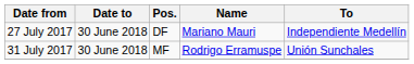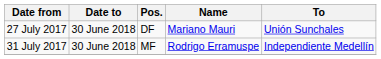27 July 2017 | To: Independiente Medellín -> Unión Sunchales
31 July 2017 | To: Unión Sunchales -> Independiente Medellín
